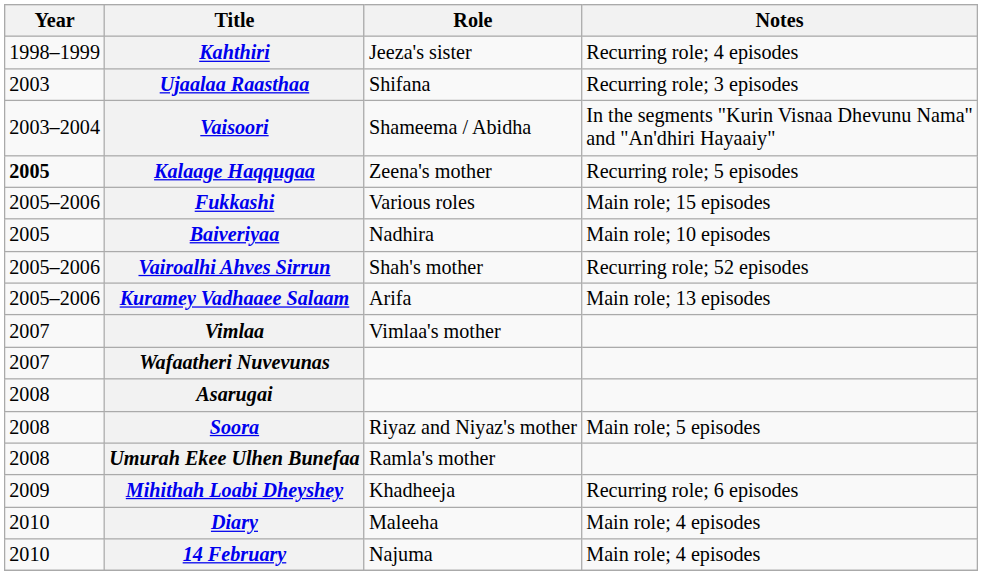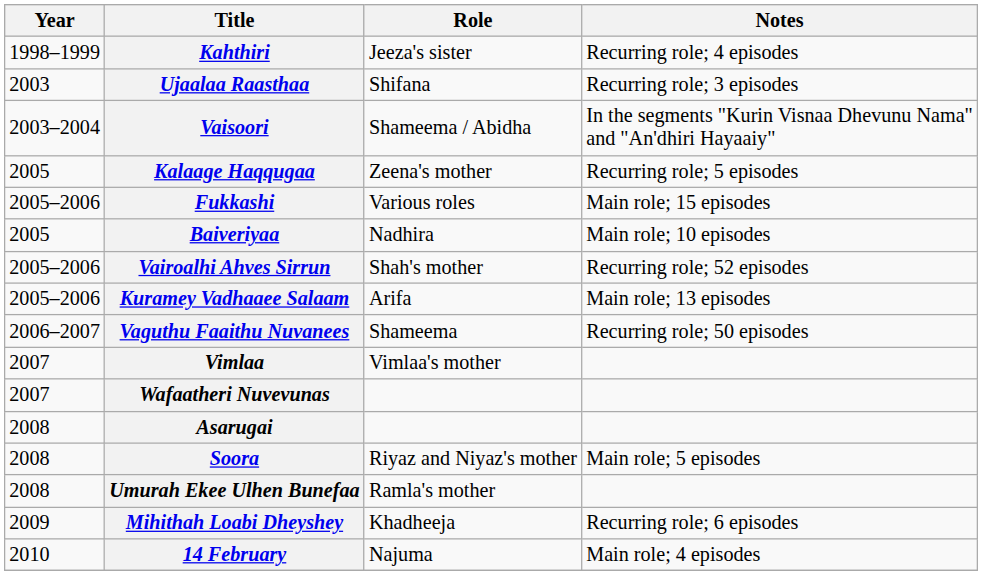Kalaage Haqqugaa | Year: bold -> normal
+ row: 2006–2007 | Vaguthu Faaithu Nuvanees | Shameema | Recurring role; 50 episodes
- row: 2010 | Diary | Maleeha | Main role; 4 episodes
